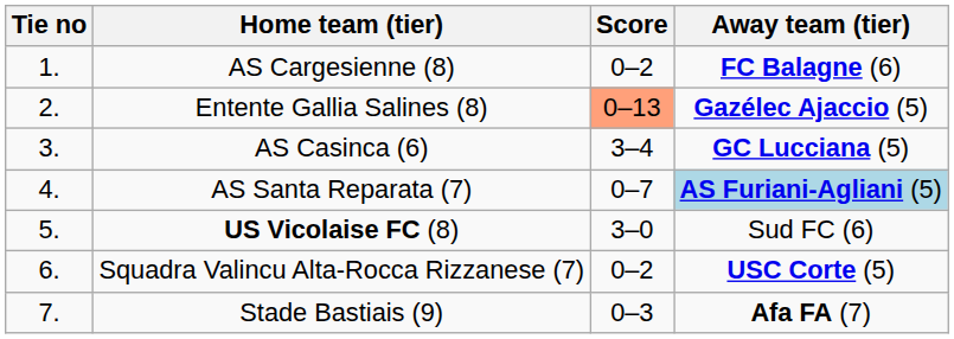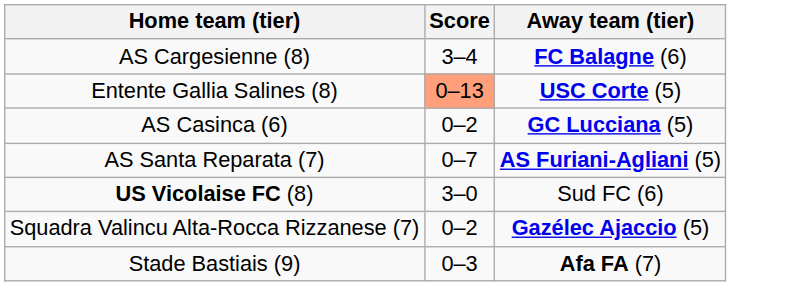- column: Tie no | 1. | 2. | 3. | 4. | 5. | 6. | 7.
AS Cargesienne (8) | Score: 0–2 -> 3–4
Entente Gallia Salines (8) | Away team (tier): Gazélec Ajaccio (5) -> USC Corte (5)
AS Casinca (6) | Score: 3–4 -> 0–2
AS Santa Reparata (7) | Away team (tier): lightblue background -> no background
Squadra Valincu Alta-Rocca Rizzanese (7) | Away team (tier): USC Corte (5) -> Gazélec Ajaccio (5)
